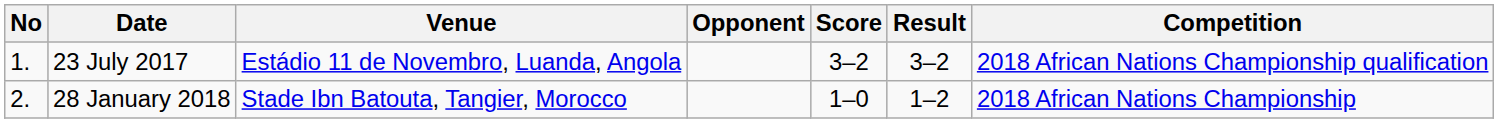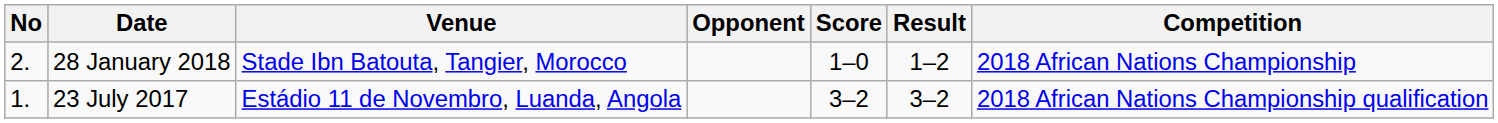rows swapped: 23 July 2017 <-> 28 January 2018
